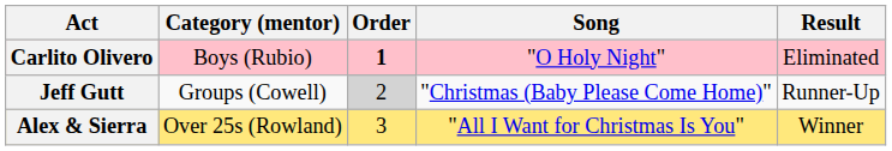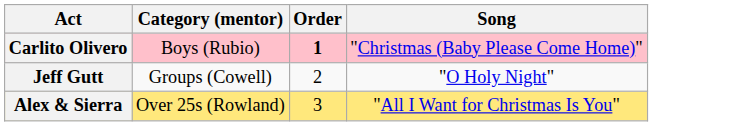- column: Result | Eliminated | Runner-Up | Winner
Carlito Olivero | Song: "O Holy Night" -> "Christmas (Baby Please Come Home)"
Jeff Gutt | Order: lightgrey background -> no background
Jeff Gutt | Song: "Christmas (Baby Please Come Home)" -> "O Holy Night"
